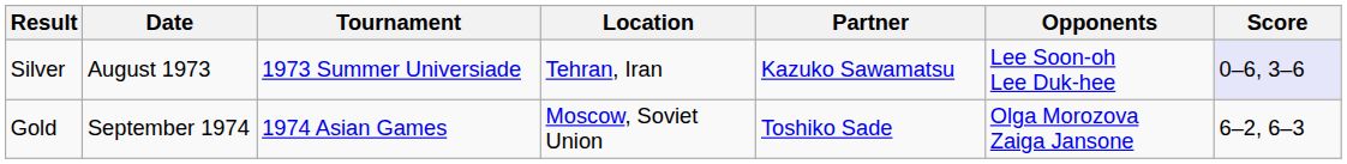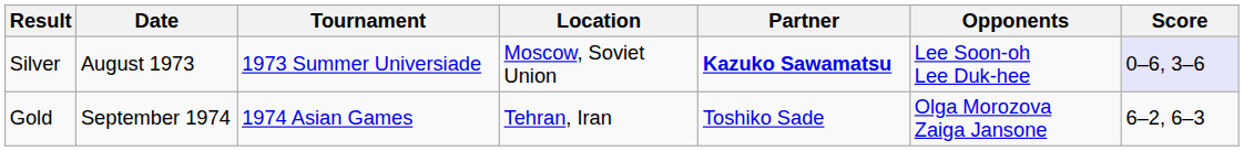Silver | Location: Tehran, Iran -> Moscow, Soviet Union
Silver | Partner: normal -> bold
Gold | Location: Moscow, Soviet Union -> Tehran, Iran
